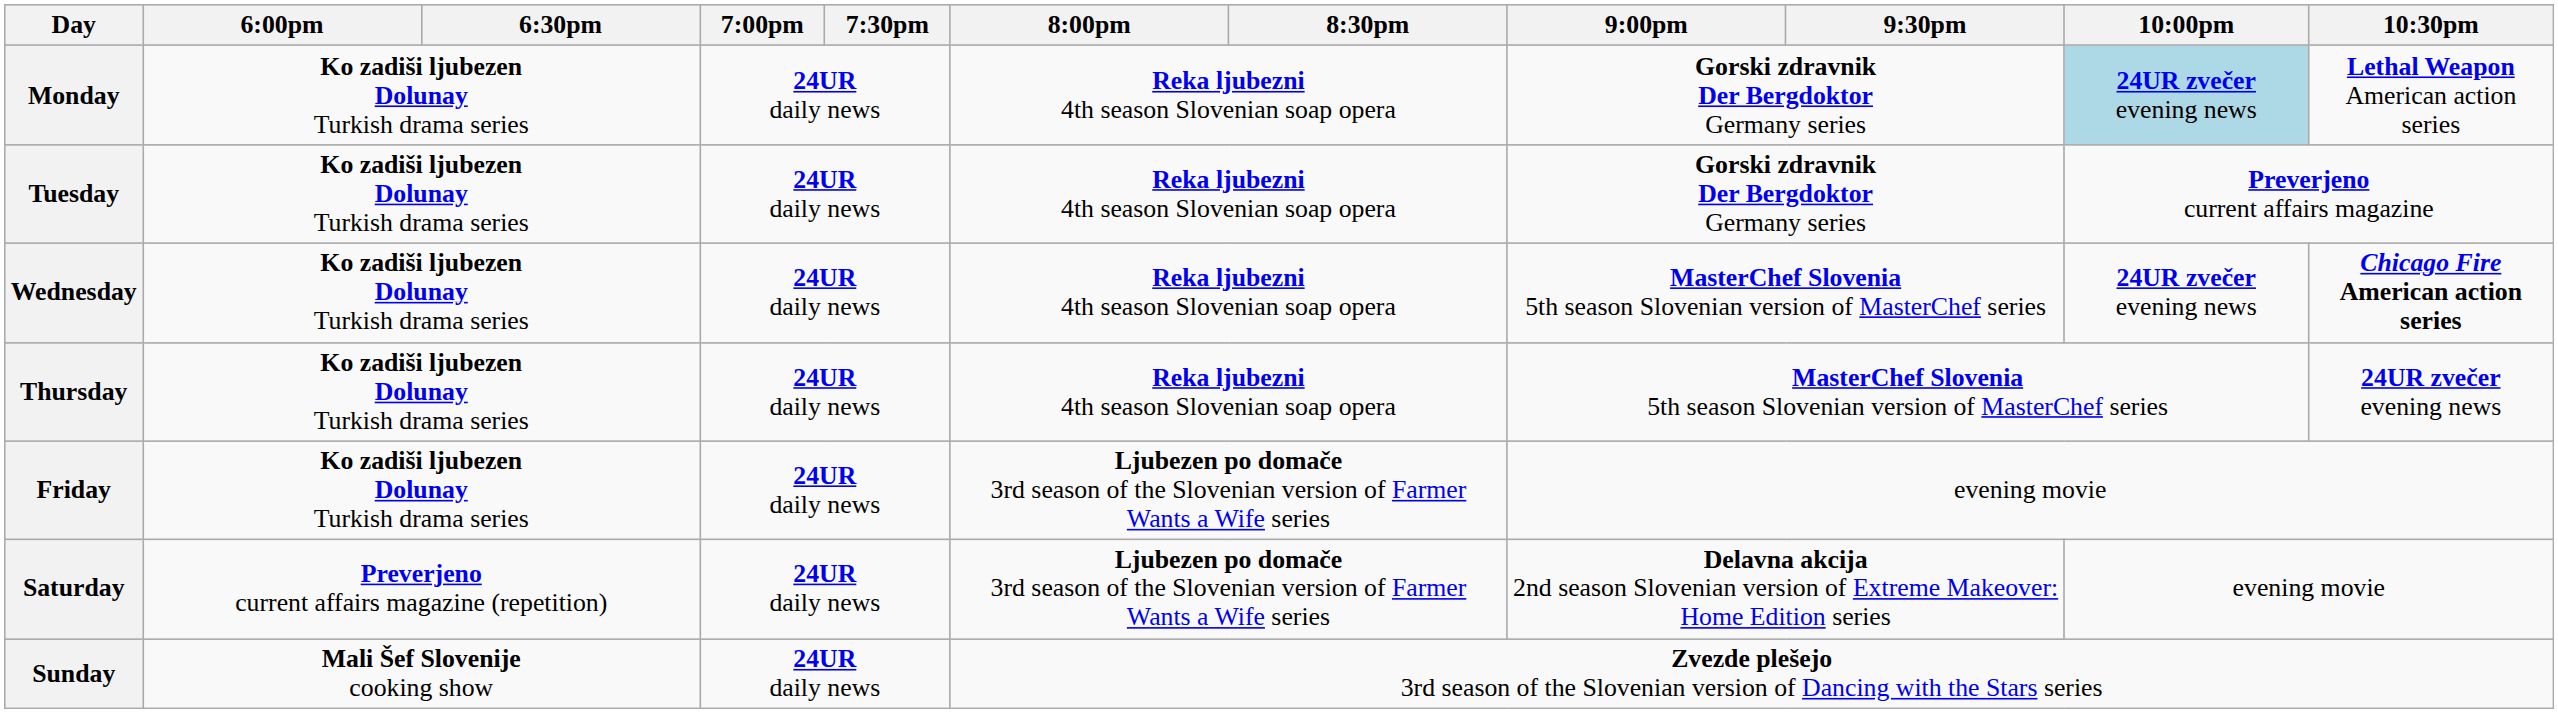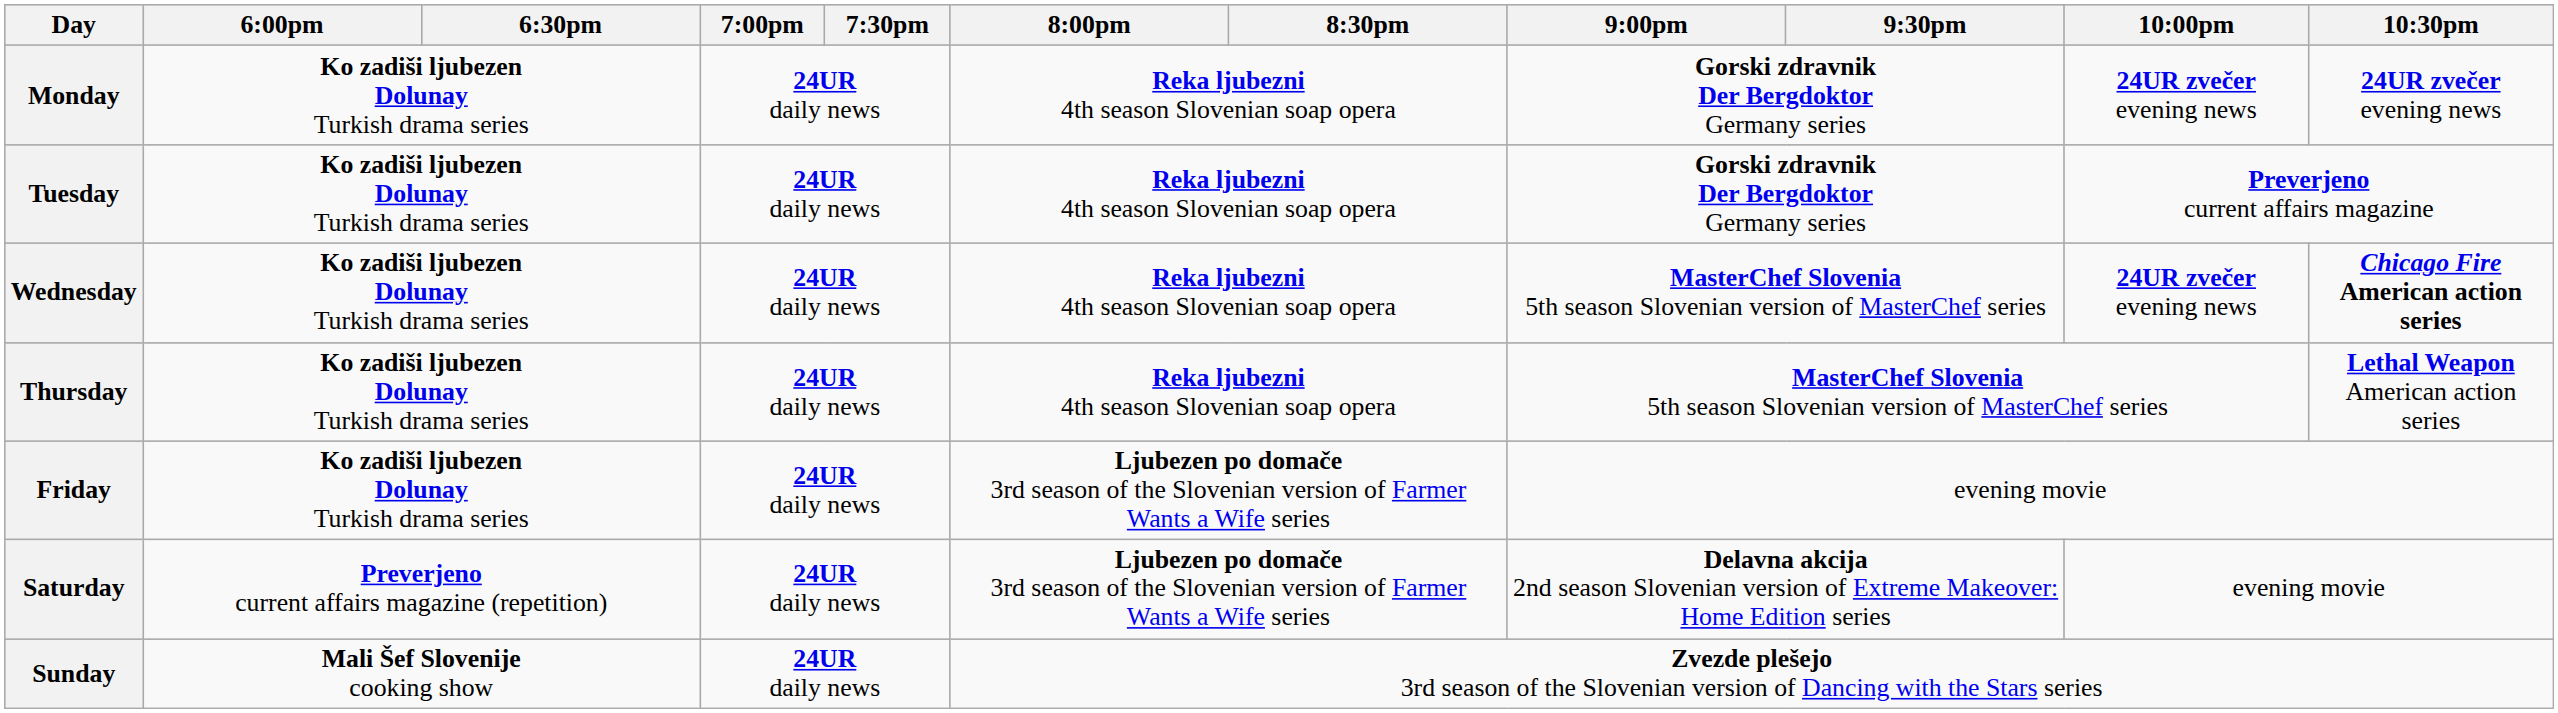Monday | 10:00pm: lightblue background -> no background
Monday | 10:30pm: Lethal Weapon American action series -> 24UR zvečer evening news
Thursday | 10:30pm: 24UR zvečer evening news -> Lethal Weapon American action series
